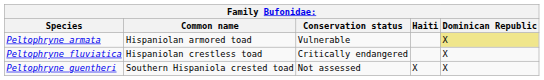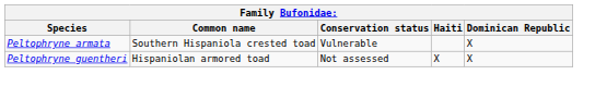Peltophryne armata | Common name: Hispaniolan armored toad -> Southern Hispaniola crested toad
Peltophryne armata | Dominican Republic: khaki background -> no background
- row: Peltophryne fluviatica | Hispaniolan crestless toad | Critically endangered | X
Peltophryne guentheri | Common name: Southern Hispaniola crested toad -> Hispaniolan armored toad
